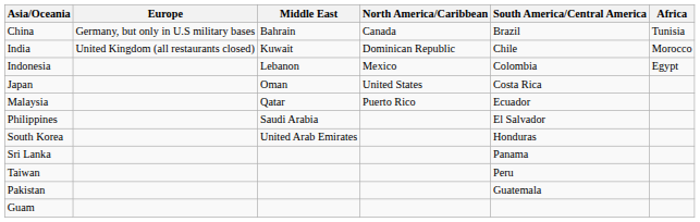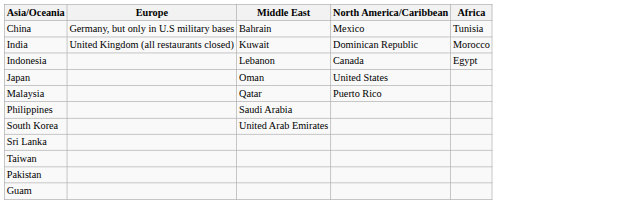- column: South America/Central America | Brazil | Chile | Colombia | Costa Rica | Ecuador | El Salvador | Honduras | Panama | Peru | Guatemala
China | North America/Caribbean: Canada -> Mexico
Indonesia | North America/Caribbean: Mexico -> Canada
